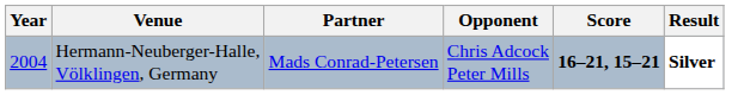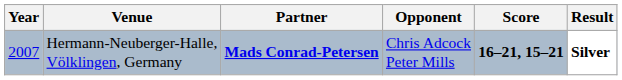Hermann-Neuberger-Halle, Völklingen, Germany | Year: 2004 -> 2007
Hermann-Neuberger-Halle, Völklingen, Germany | Partner: normal -> bold
